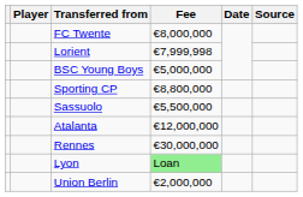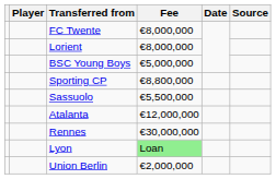Lorient | Fee: €7,999,998 -> €8,000,000
